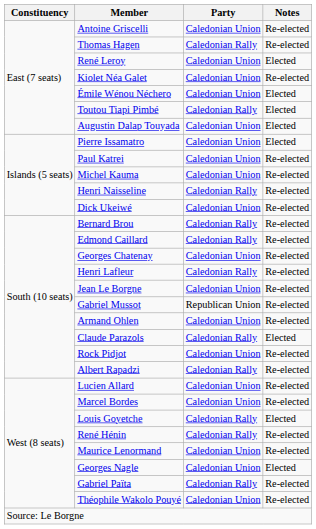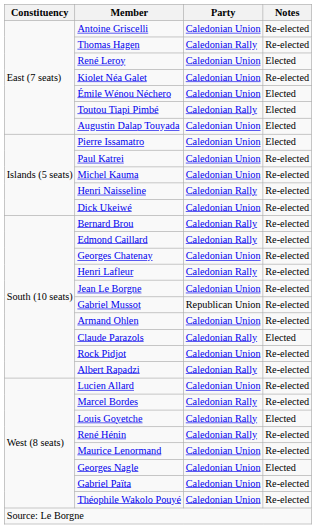Marcel Bordes | Party: Caledonian Union -> Caledonian Rally
Gabriel Païta | Party: Caledonian Rally -> Caledonian Union
